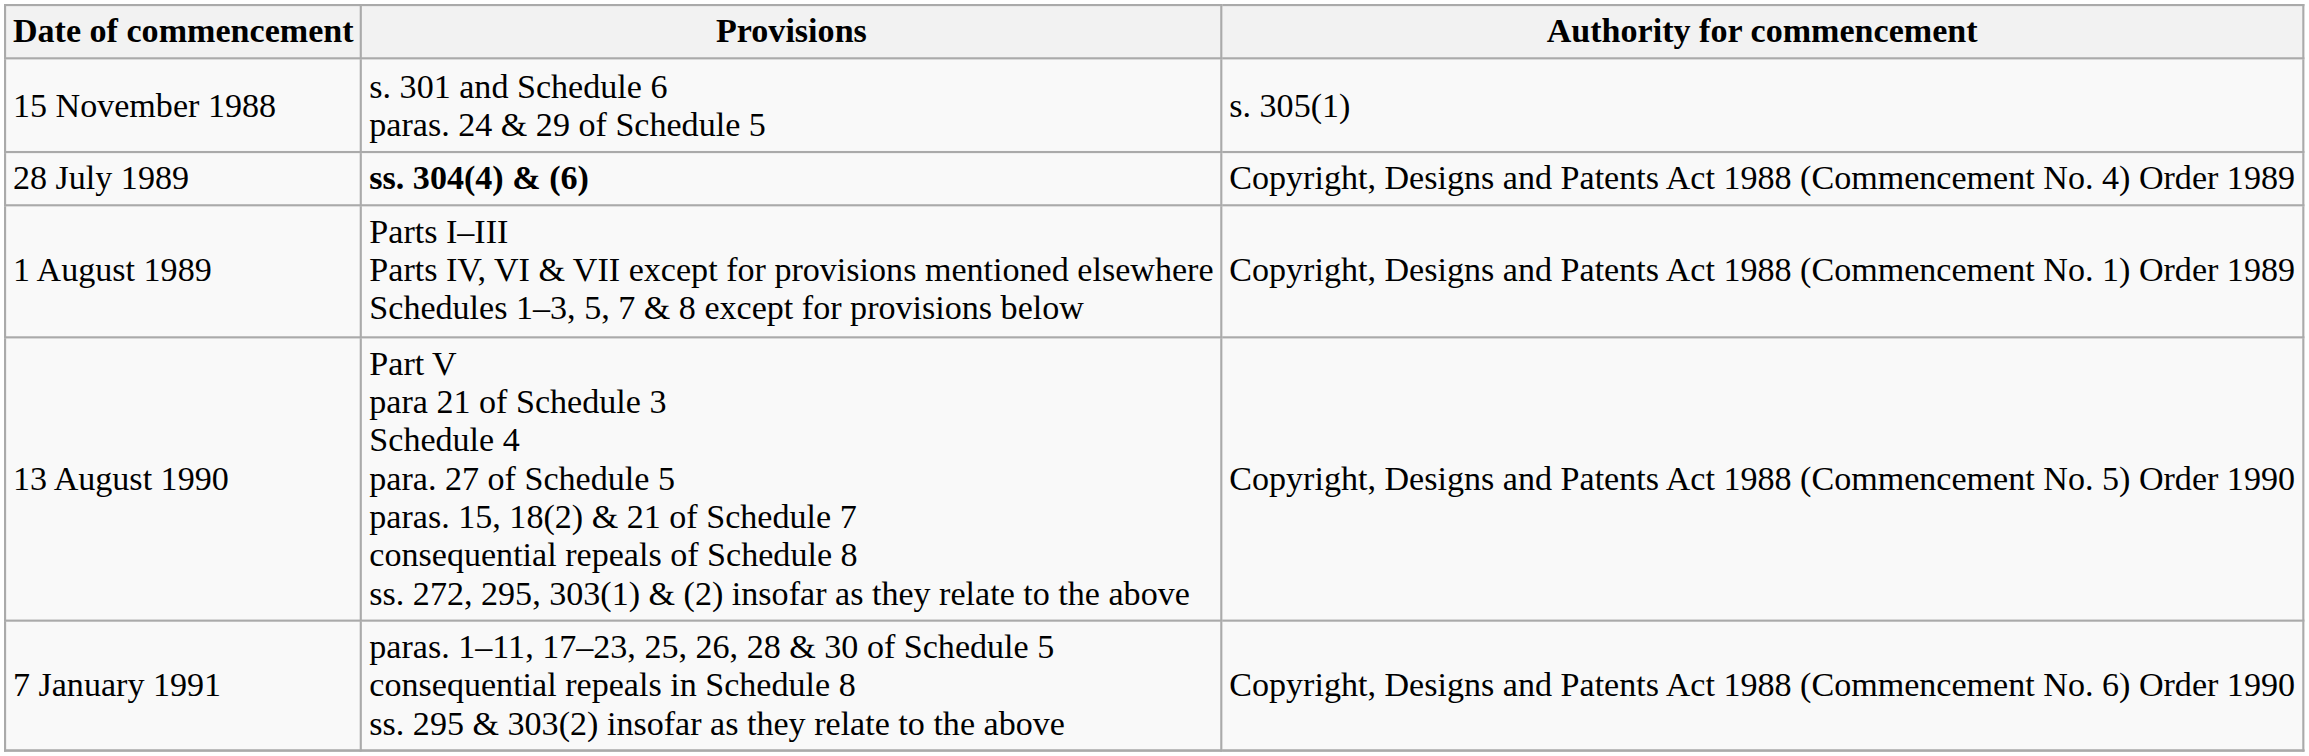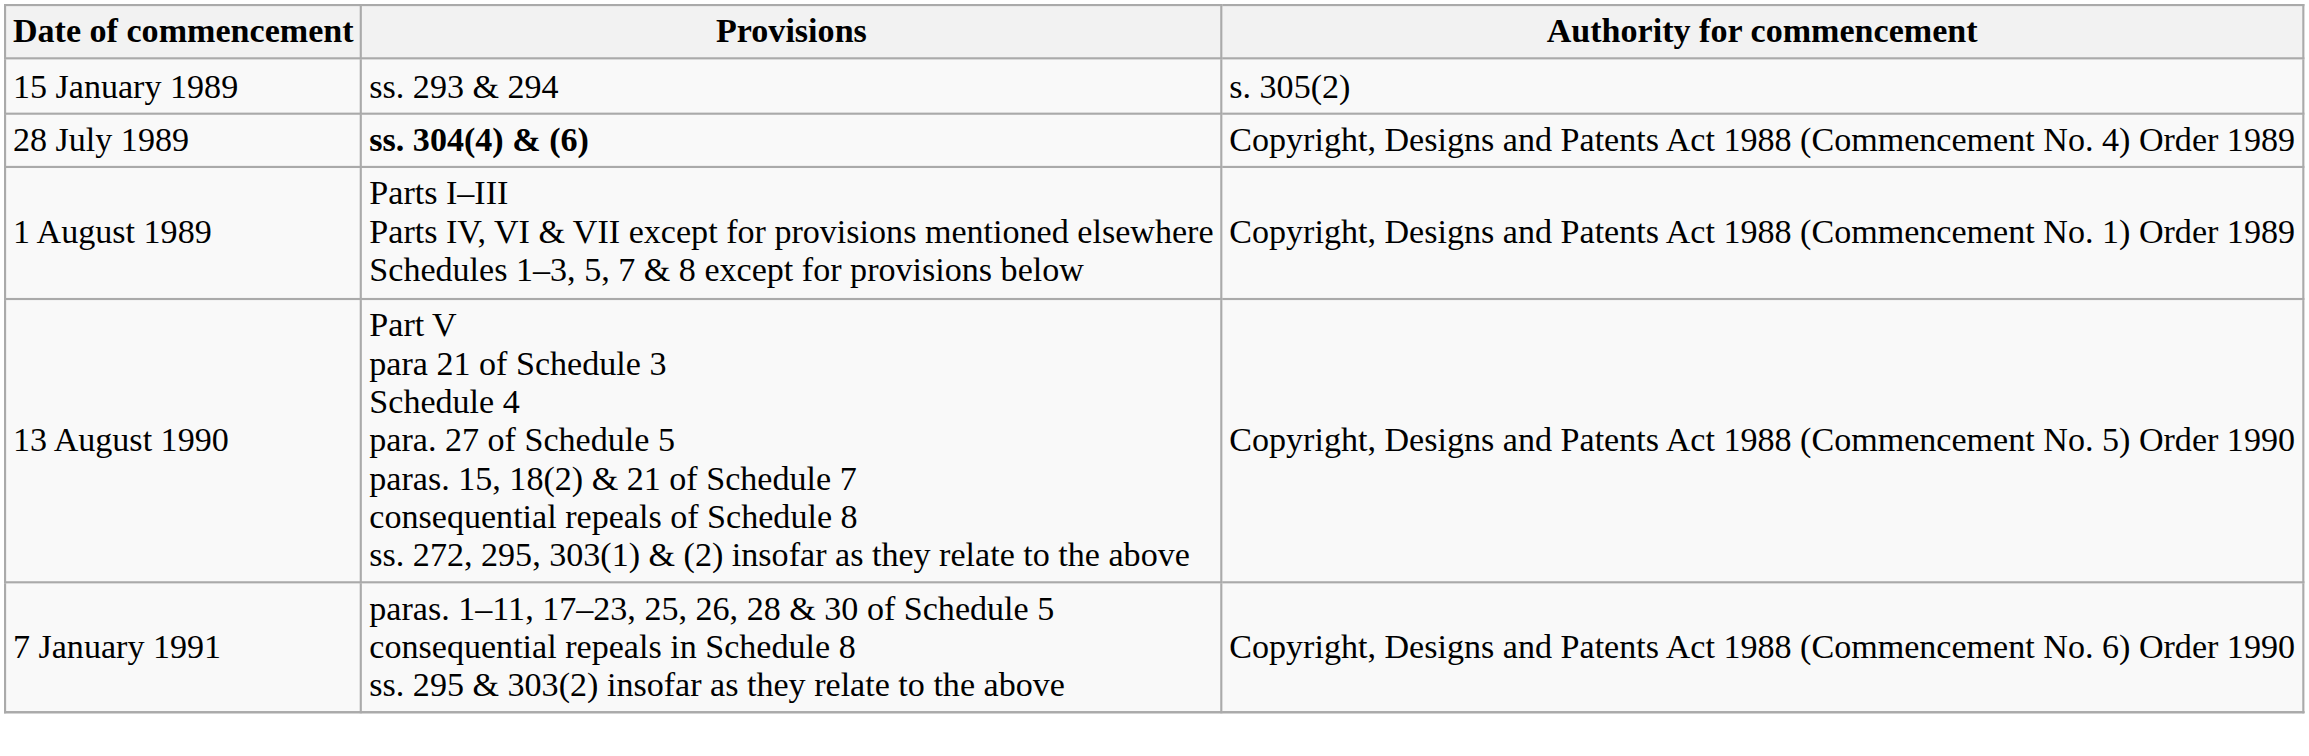- row: 15 November 1988 | s. 301 and Schedule 6 paras. 24 & 29 of Schedule 5 | s. 305(1)
+ row: 15 January 1989 | ss. 293 & 294 | s. 305(2)
